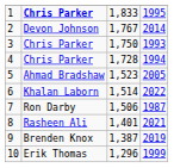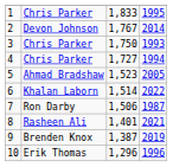1 | column 2: bold -> normal
4 | column 3: 1,728 -> 1,727
10 | column 4: 1999 -> 1996
